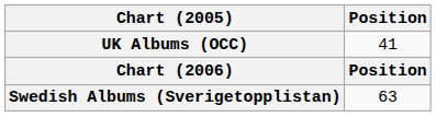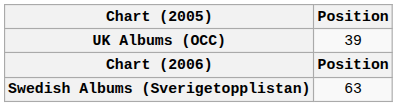UK Albums (OCC) | Position: 41 -> 39
